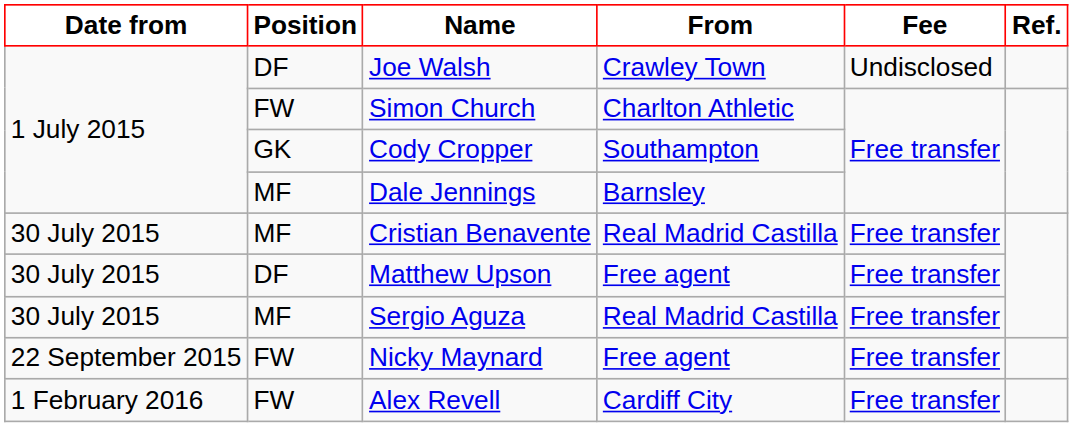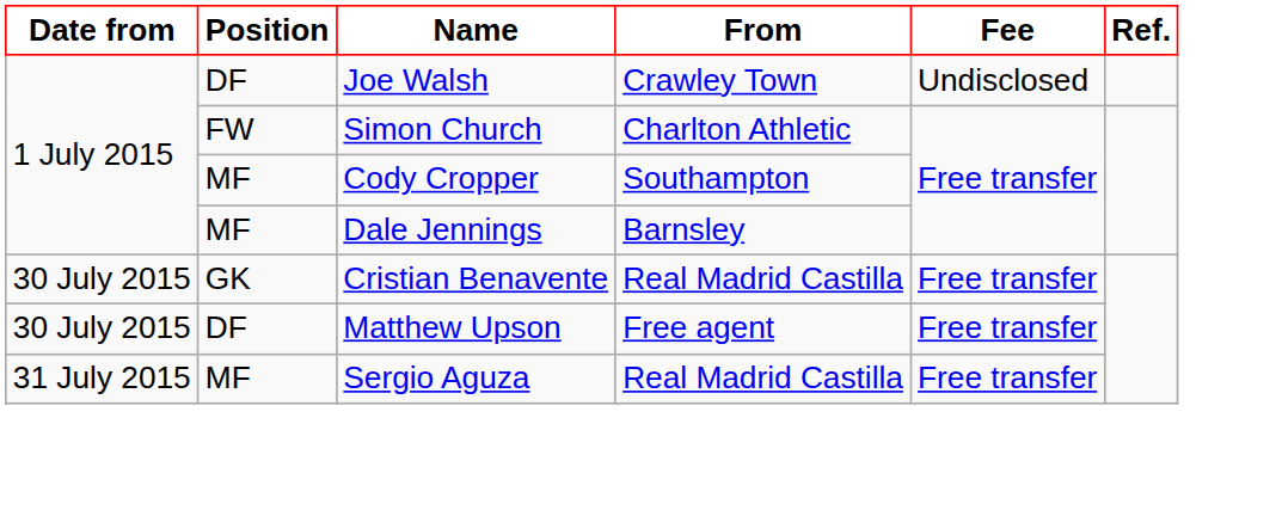Cody Cropper | Position: GK -> MF
Cristian Benavente | Position: MF -> GK
Sergio Aguza | Date from: 30 July 2015 -> 31 July 2015
- row: 22 September 2015 | FW | Nicky Maynard | Free agent | Free transfer
- row: 1 February 2016 | FW | Alex Revell | Cardiff City | Free transfer
